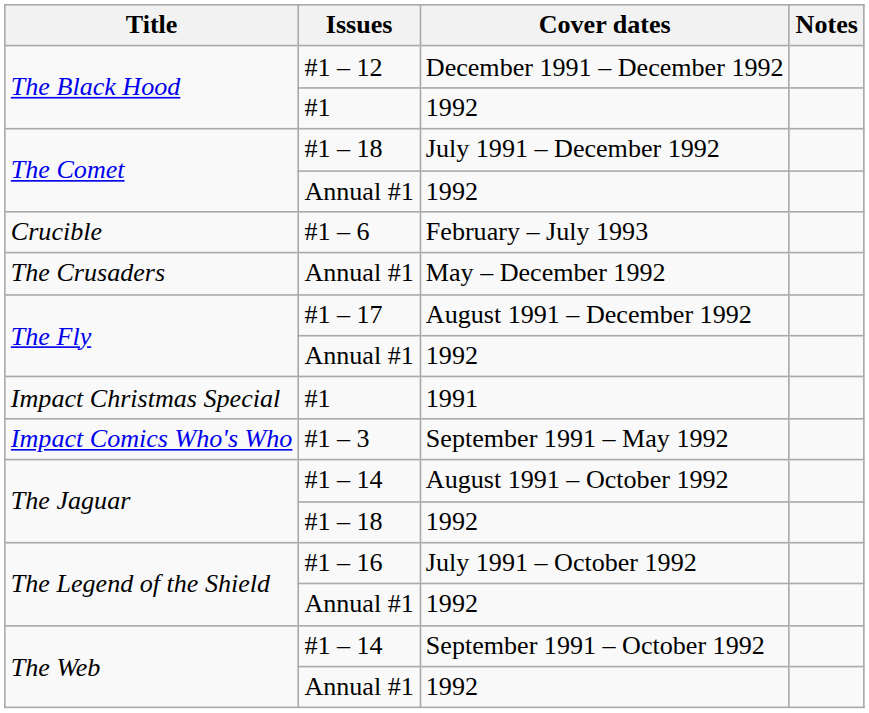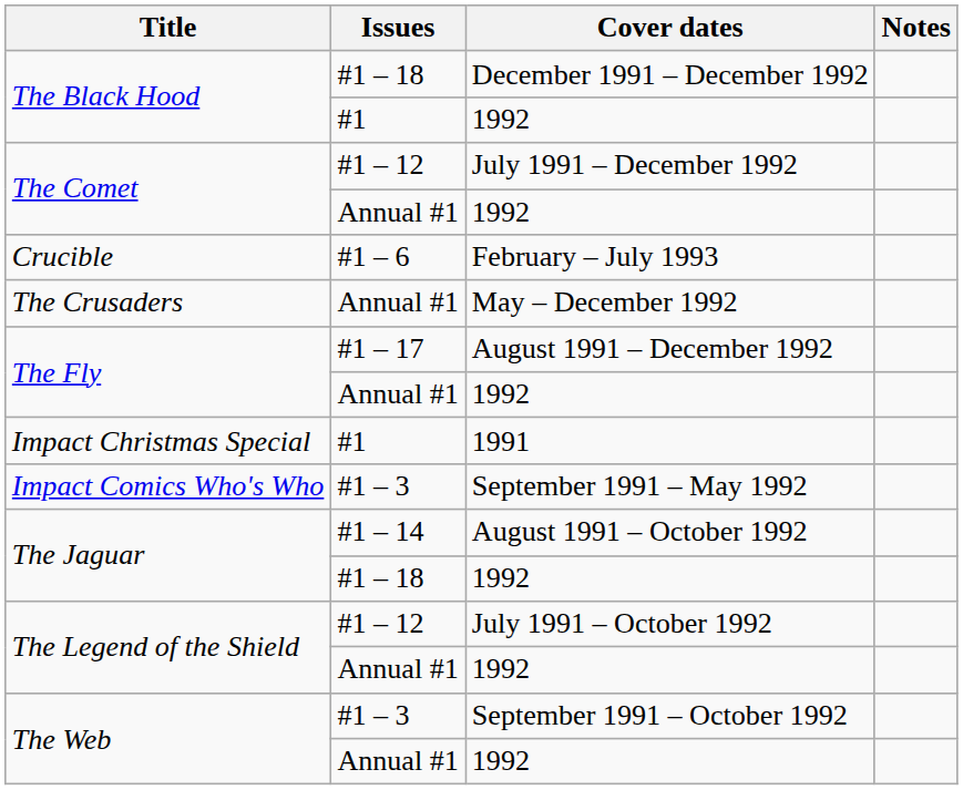December 1991 – December 1992 | Issues: #1 – 12 -> #1 – 18
July 1991 – December 1992 | Issues: #1 – 18 -> #1 – 12
July 1991 – October 1992 | Issues: #1 – 16 -> #1 – 12
September 1991 – October 1992 | Issues: #1 – 14 -> #1 – 3
